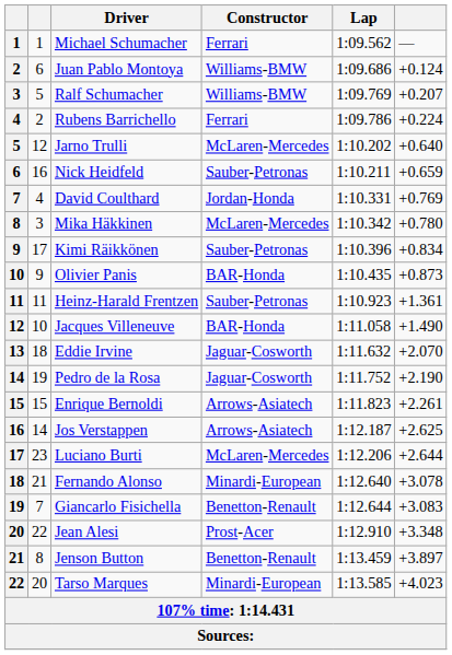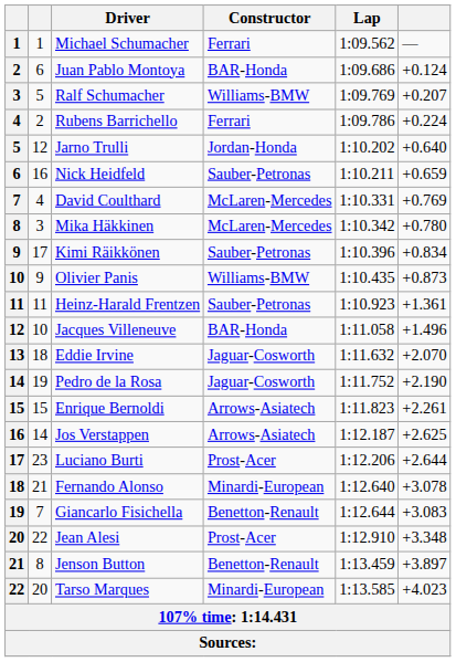Juan Pablo Montoya | Constructor: Williams-BMW -> BAR-Honda
Jarno Trulli | Constructor: McLaren-Mercedes -> Jordan-Honda
David Coulthard | Constructor: Jordan-Honda -> McLaren-Mercedes
Olivier Panis | Constructor: BAR-Honda -> Williams-BMW
Jacques Villeneuve | column 6: +1.490 -> +1.496
Luciano Burti | Constructor: McLaren-Mercedes -> Prost-Acer
